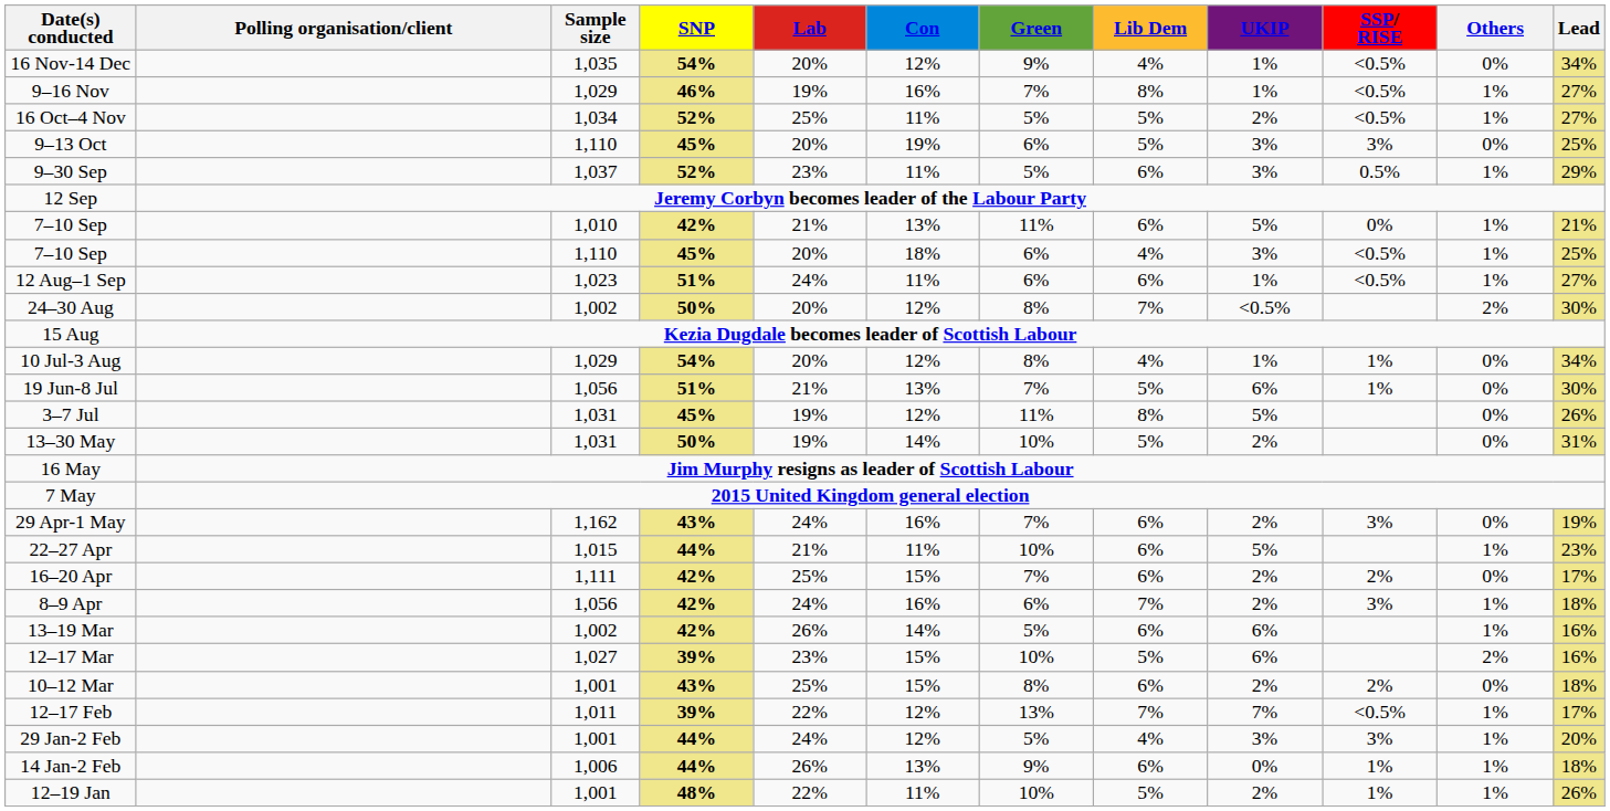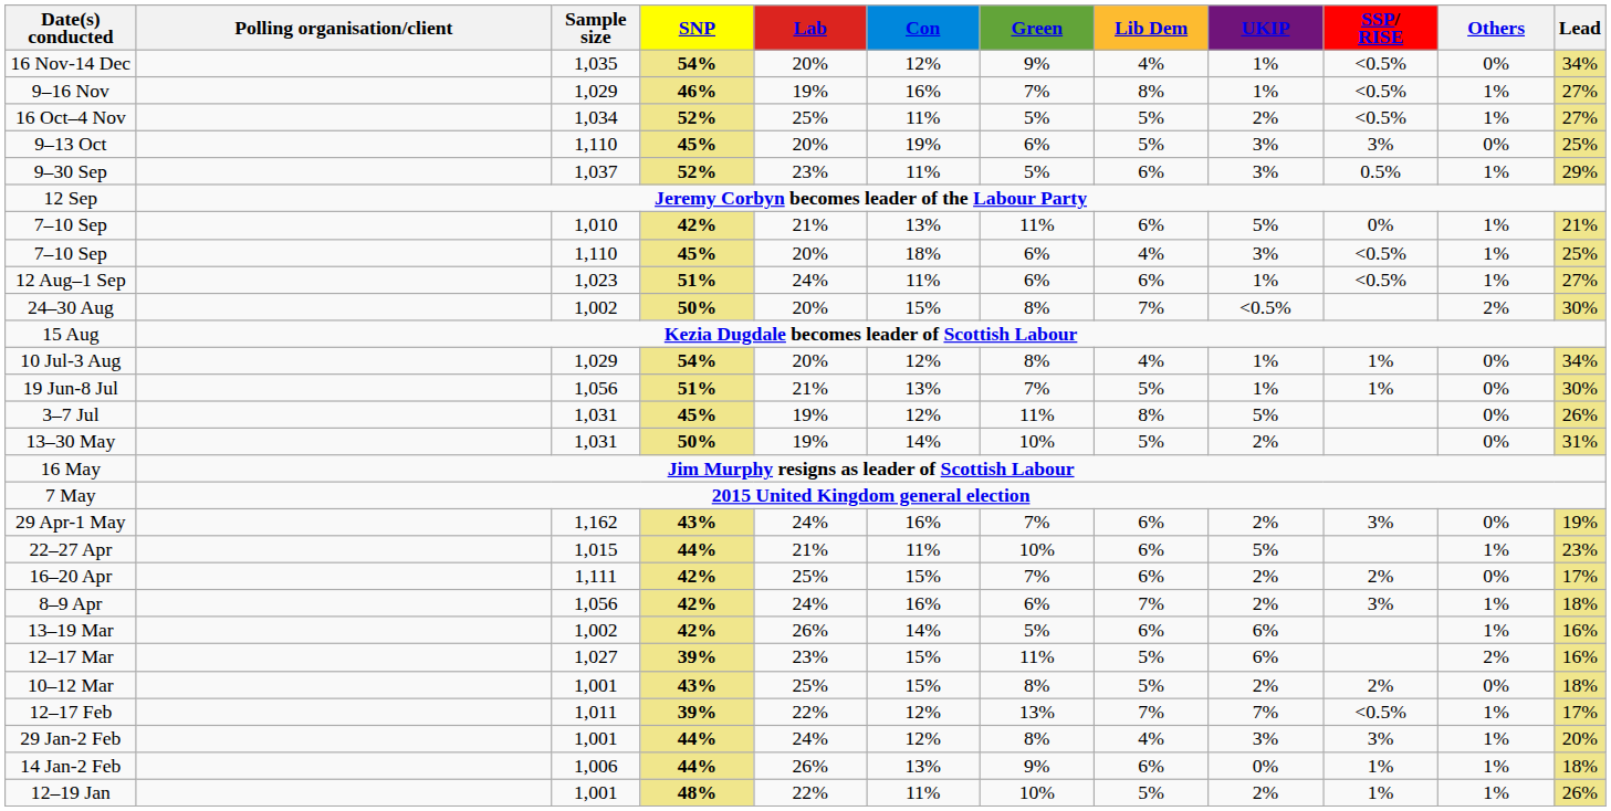24–30 Aug | Con: 12% -> 15%
19 Jun-8 Jul | UKIP: 6% -> 1%
12–17 Mar | Green: 10% -> 11%
10–12 Mar | Lib Dem: 6% -> 5%
29 Jan-2 Feb | Green: 5% -> 8%
